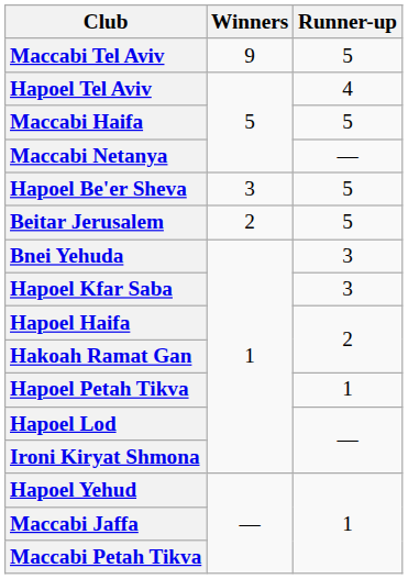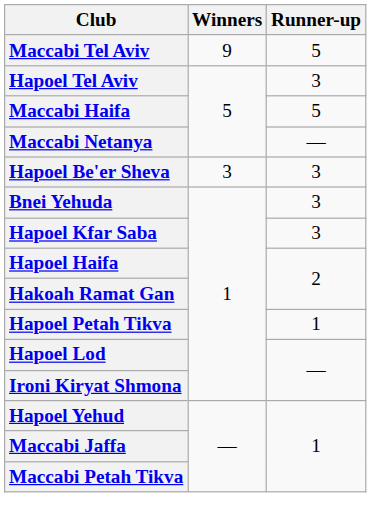Hapoel Tel Aviv | Runner-up: 4 -> 3
Hapoel Be'er Sheva | Runner-up: 5 -> 3
- row: Beitar Jerusalem | 2 | 5
